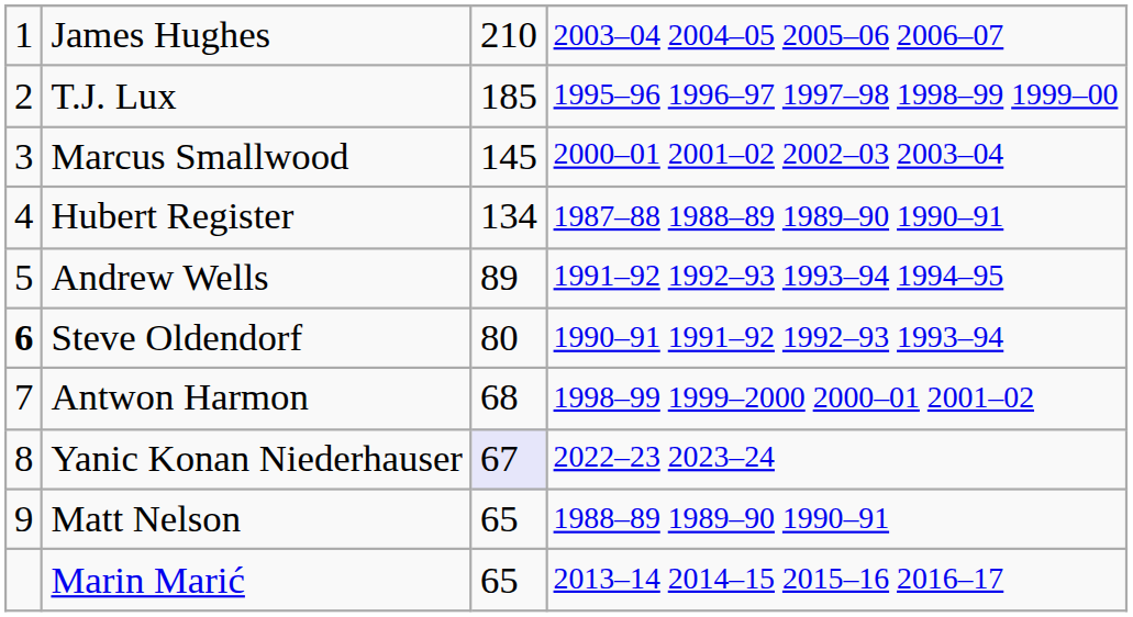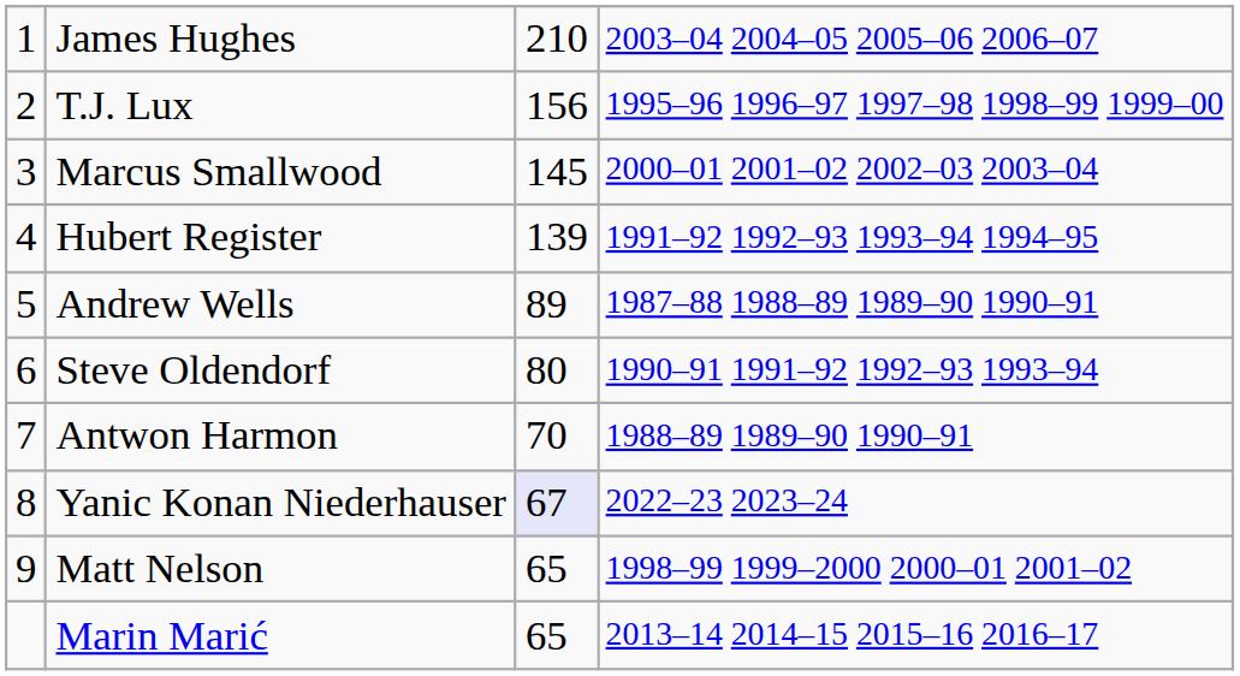T.J. Lux | column 3: 185 -> 156
Hubert Register | column 3: 134 -> 139
Hubert Register | column 4: 1987–88 1988–89 1989–90 1990–91 -> 1991–92 1992–93 1993–94 1994–95
Andrew Wells | column 4: 1991–92 1992–93 1993–94 1994–95 -> 1987–88 1988–89 1989–90 1990–91
Steve Oldendorf | column 1: bold -> normal
Antwon Harmon | column 3: 68 -> 70
Antwon Harmon | column 4: 1998–99 1999–2000 2000–01 2001–02 -> 1988–89 1989–90 1990–91
Matt Nelson | column 4: 1988–89 1989–90 1990–91 -> 1998–99 1999–2000 2000–01 2001–02
